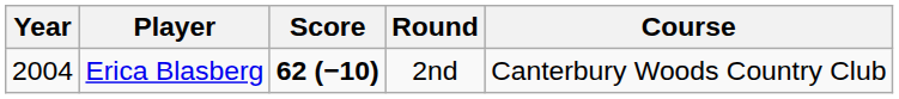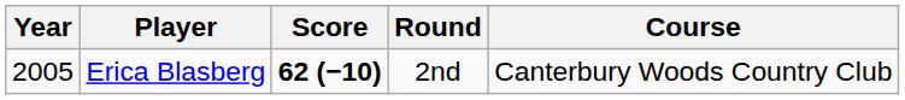Erica Blasberg | Year: 2004 -> 2005
